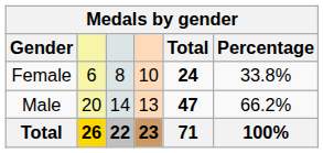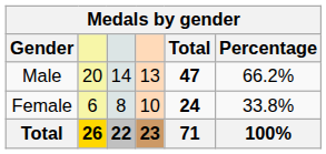rows swapped: Male <-> Female
